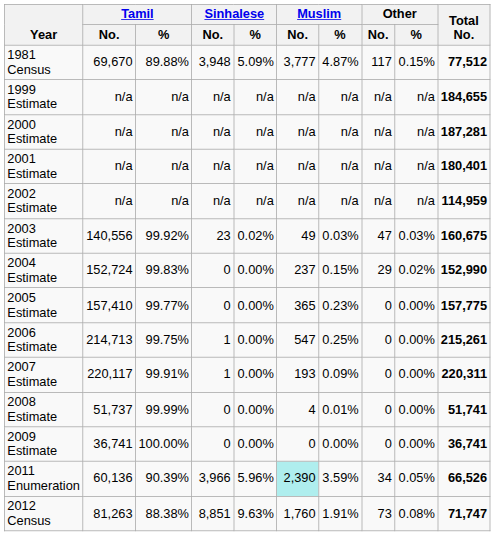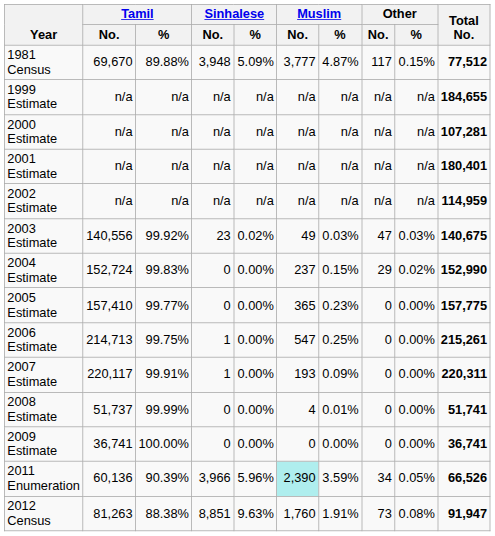2000 Estimate | Total No.: 187,281 -> 107,281
2003 Estimate | Total No.: 160,675 -> 140,675
2012 Census | Total No.: 71,747 -> 91,947
